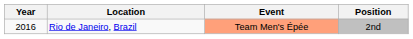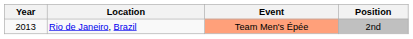Rio de Janeiro, Brazil | Year: 2016 -> 2013
